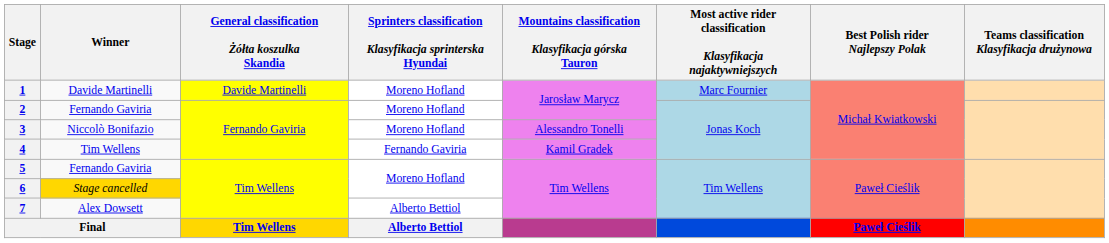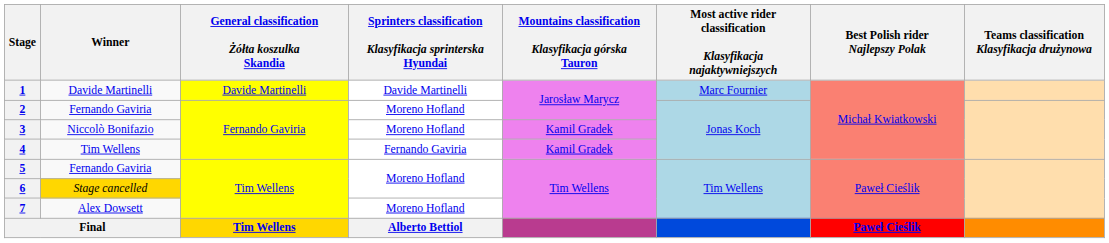1 | Sprinters classification Klasyfikacja sprinterska Hyundai: Moreno Hofland -> Davide Martinelli
3 | Mountains classification Klasyfikacja górska Tauron: Alessandro Tonelli -> Kamil Gradek
7 | Sprinters classification Klasyfikacja sprinterska Hyundai: Alberto Bettiol -> Moreno Hofland
